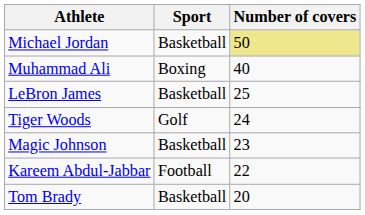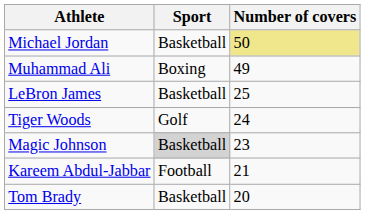Muhammad Ali | Number of covers: 40 -> 49
Magic Johnson | Sport: no background -> lightgrey background
Kareem Abdul-Jabbar | Number of covers: 22 -> 21
